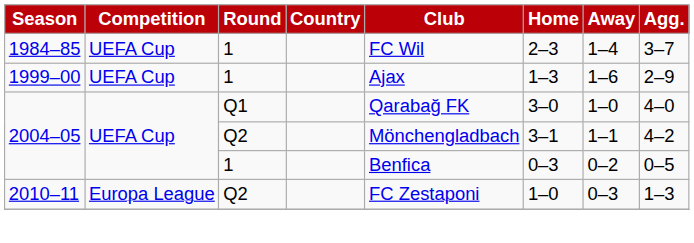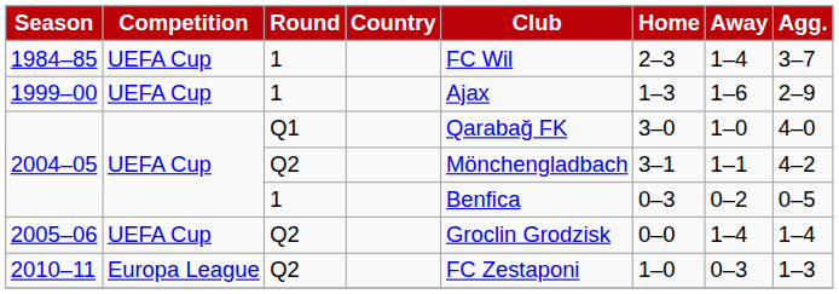+ row: 2005–06 | UEFA Cup | Q2 | Groclin Grodzisk | 0–0 | 1–4 | 1–4
